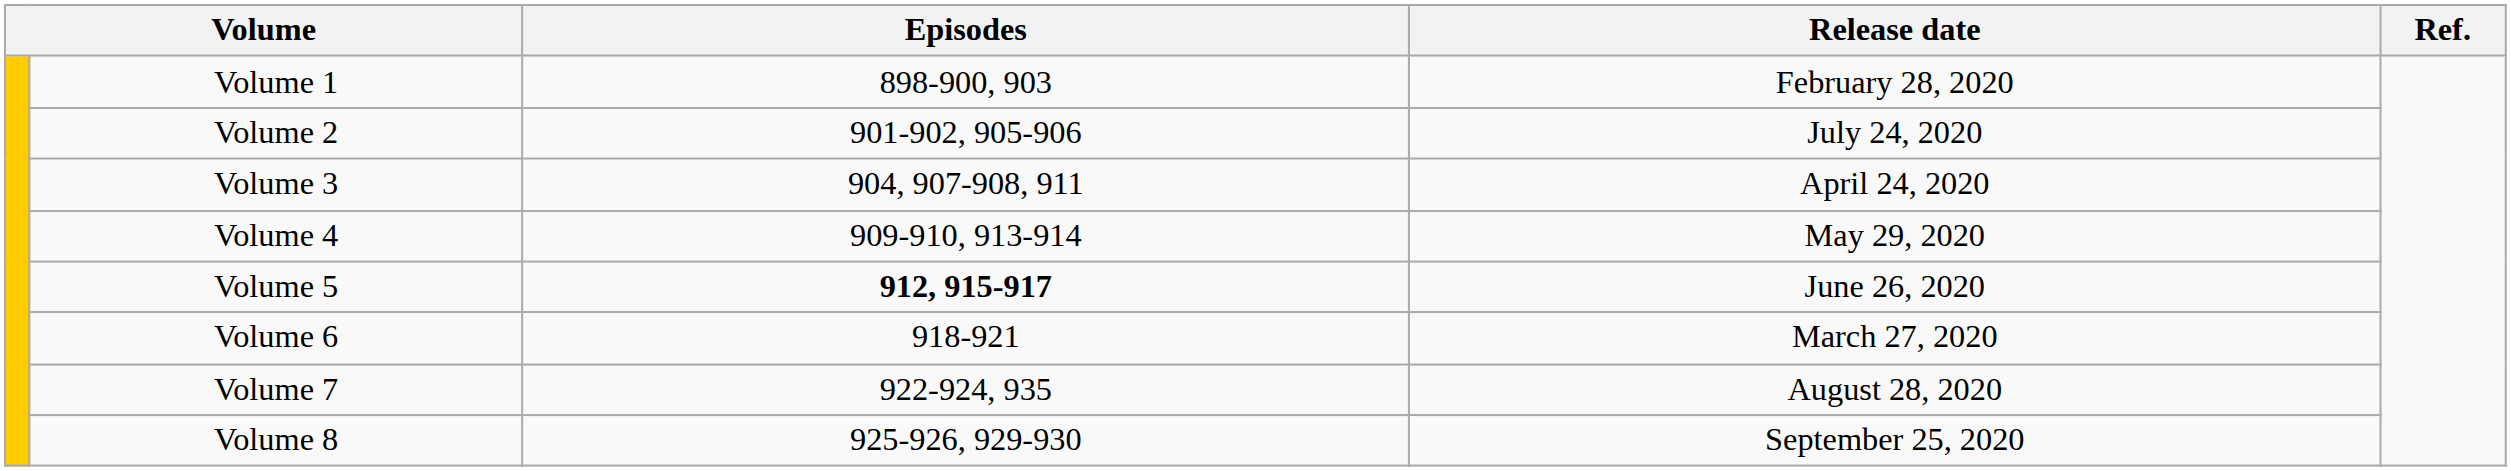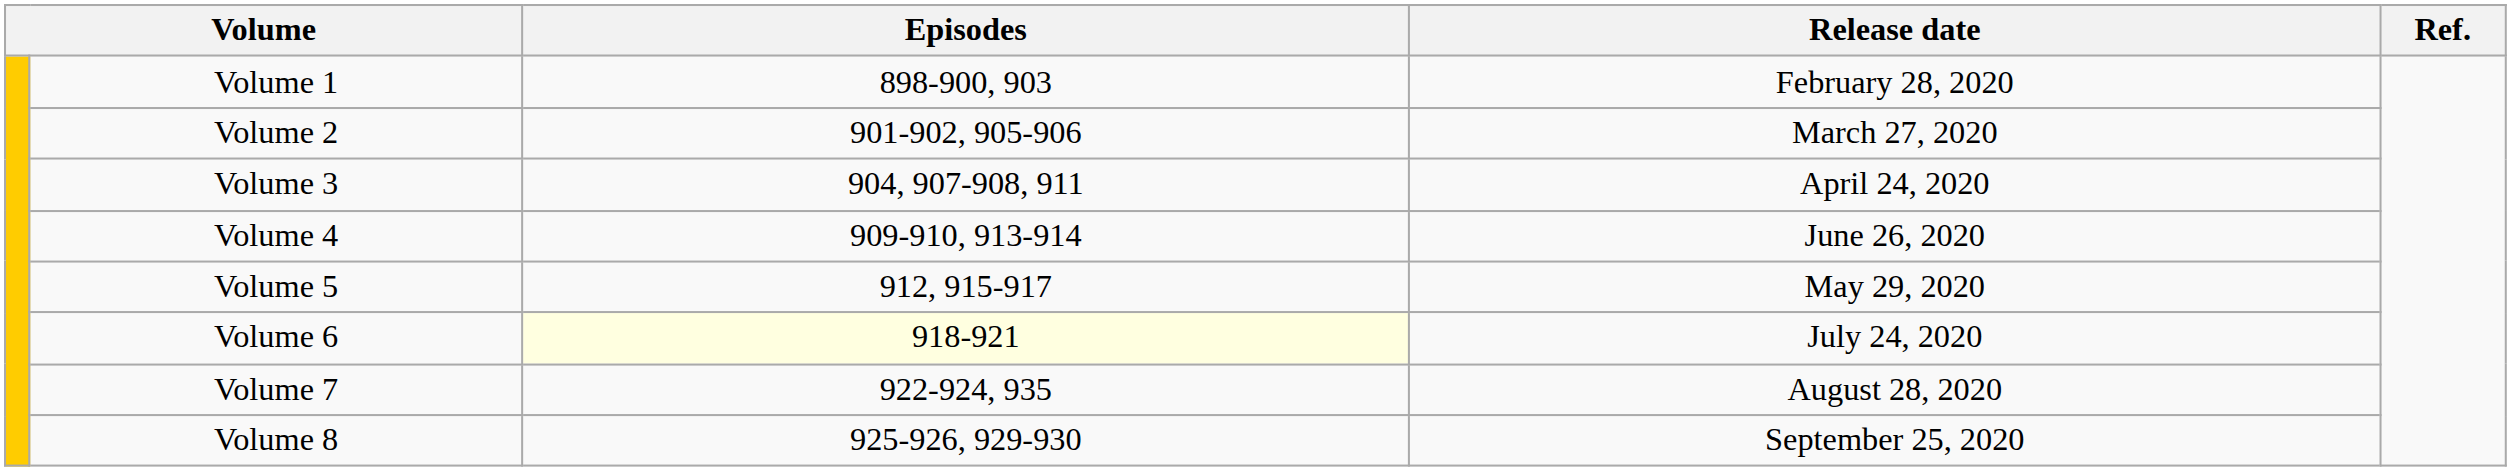Volume 2 | Release date: July 24, 2020 -> March 27, 2020
Volume 4 | Release date: May 29, 2020 -> June 26, 2020
Volume 5 | Episodes: bold -> normal
Volume 5 | Release date: June 26, 2020 -> May 29, 2020
Volume 6 | Episodes: no background -> lightyellow background
Volume 6 | Release date: March 27, 2020 -> July 24, 2020
